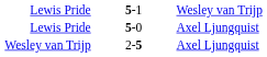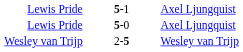5-1 | column 3: Wesley van Trijp -> Axel Ljungquist
2-5 | column 3: Axel Ljungquist -> Wesley van Trijp
